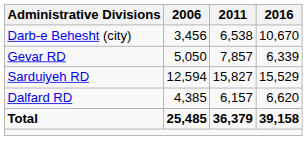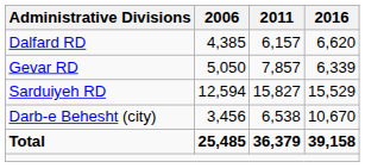rows swapped: Dalfard RD <-> Darb-e Behesht (city)
